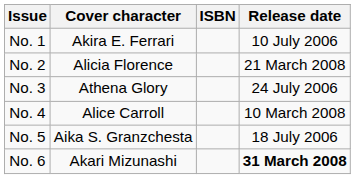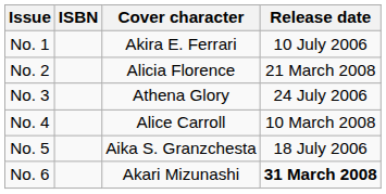columns swapped: Cover character <-> ISBN
